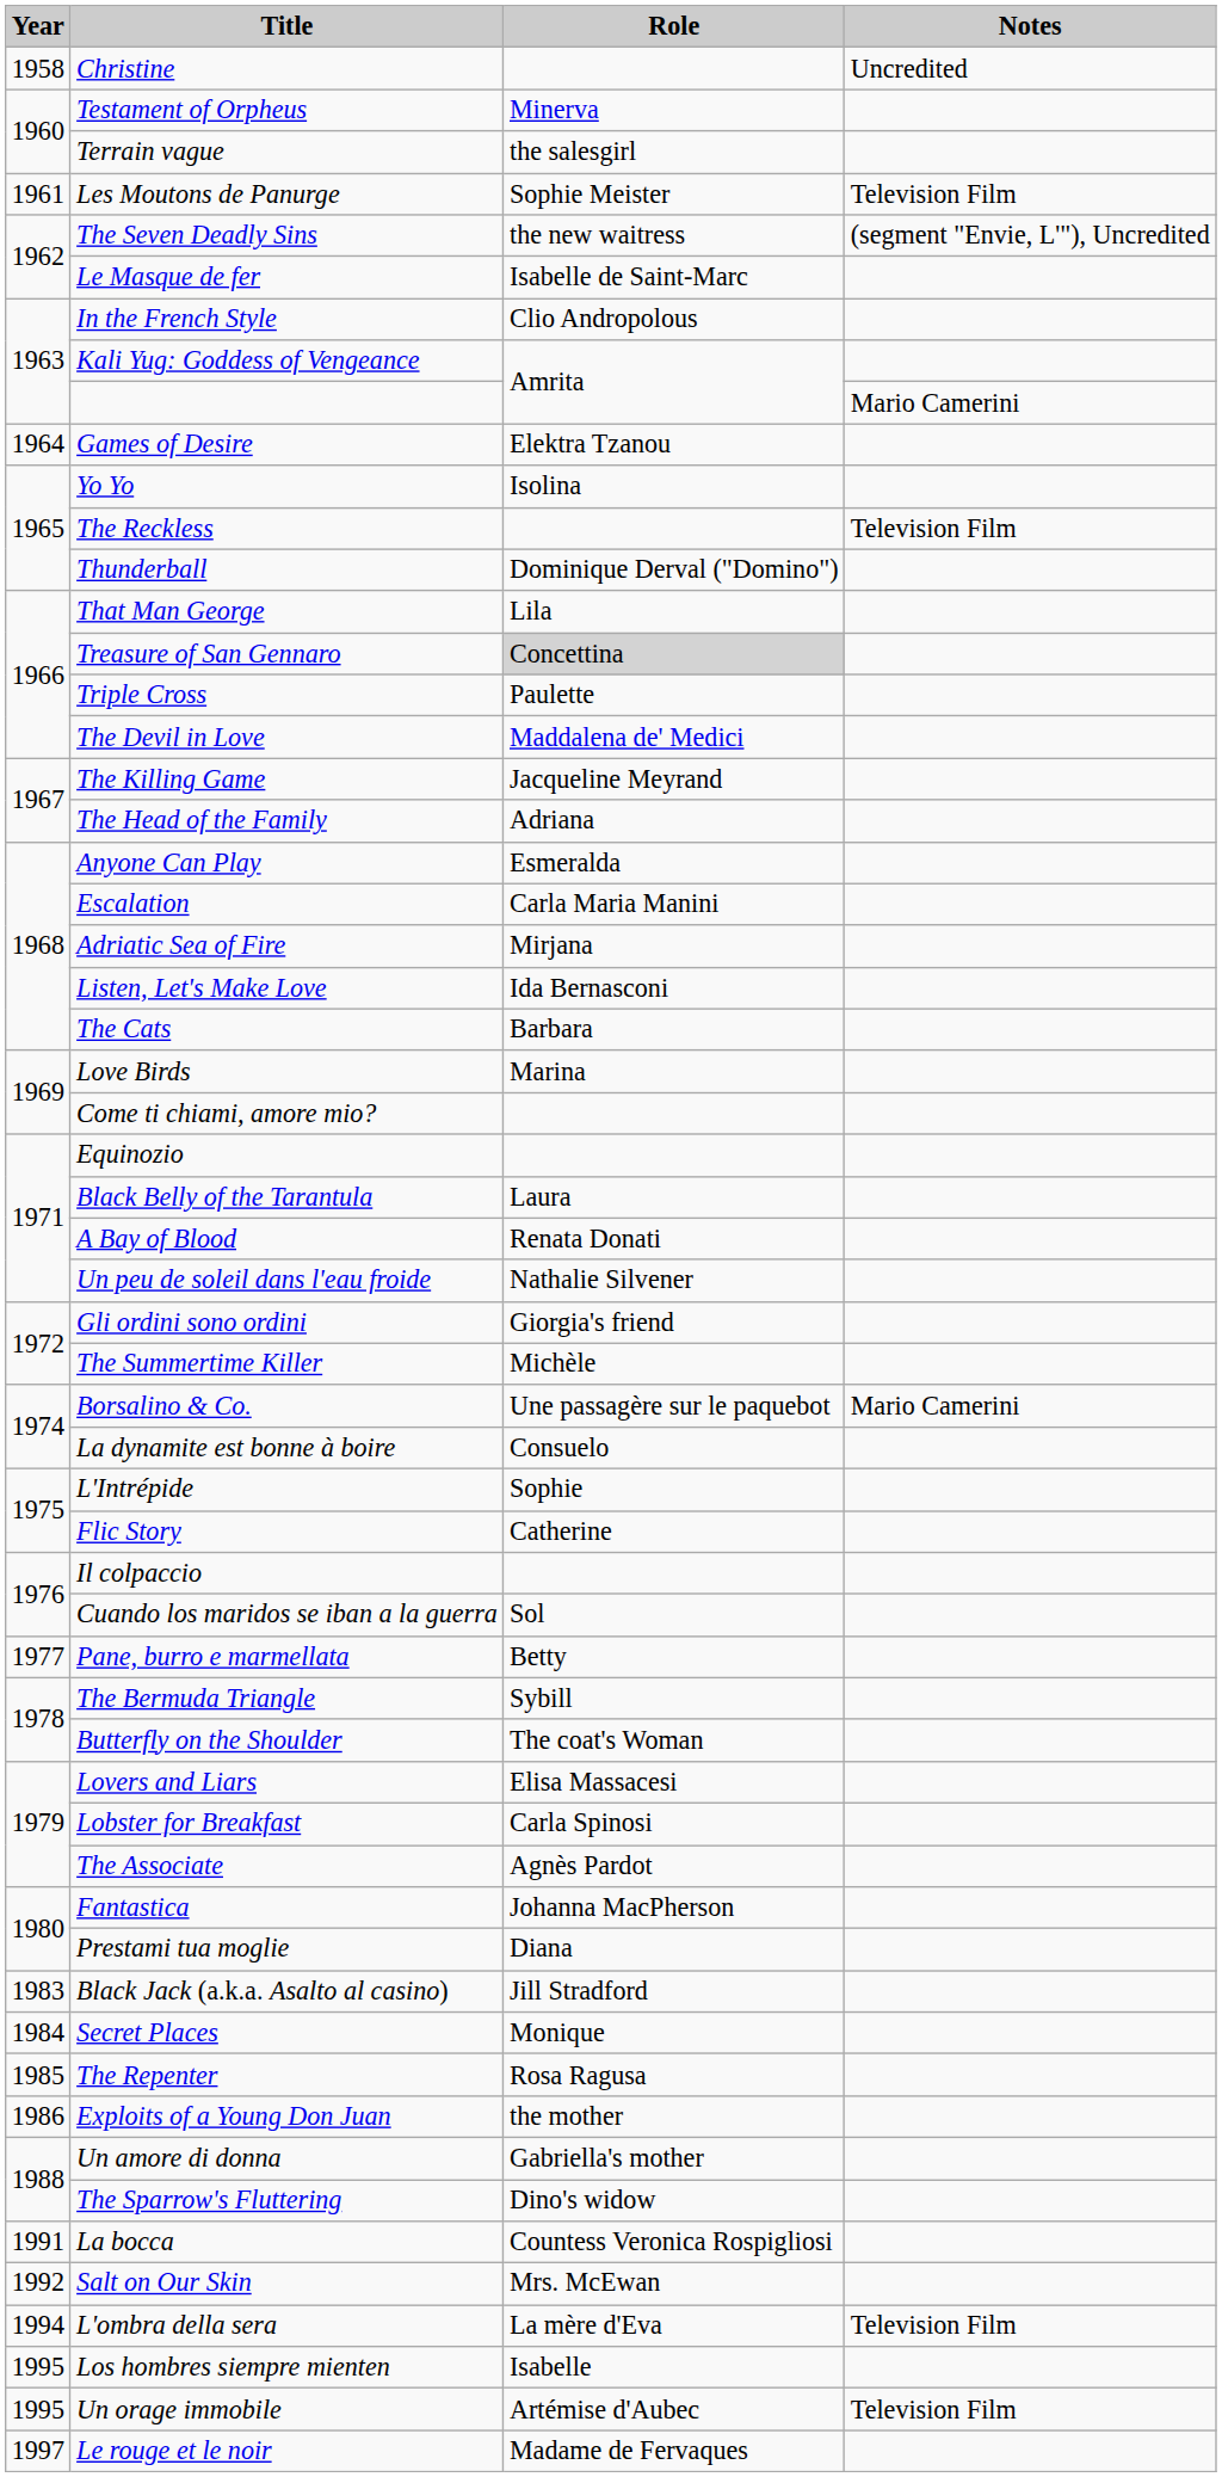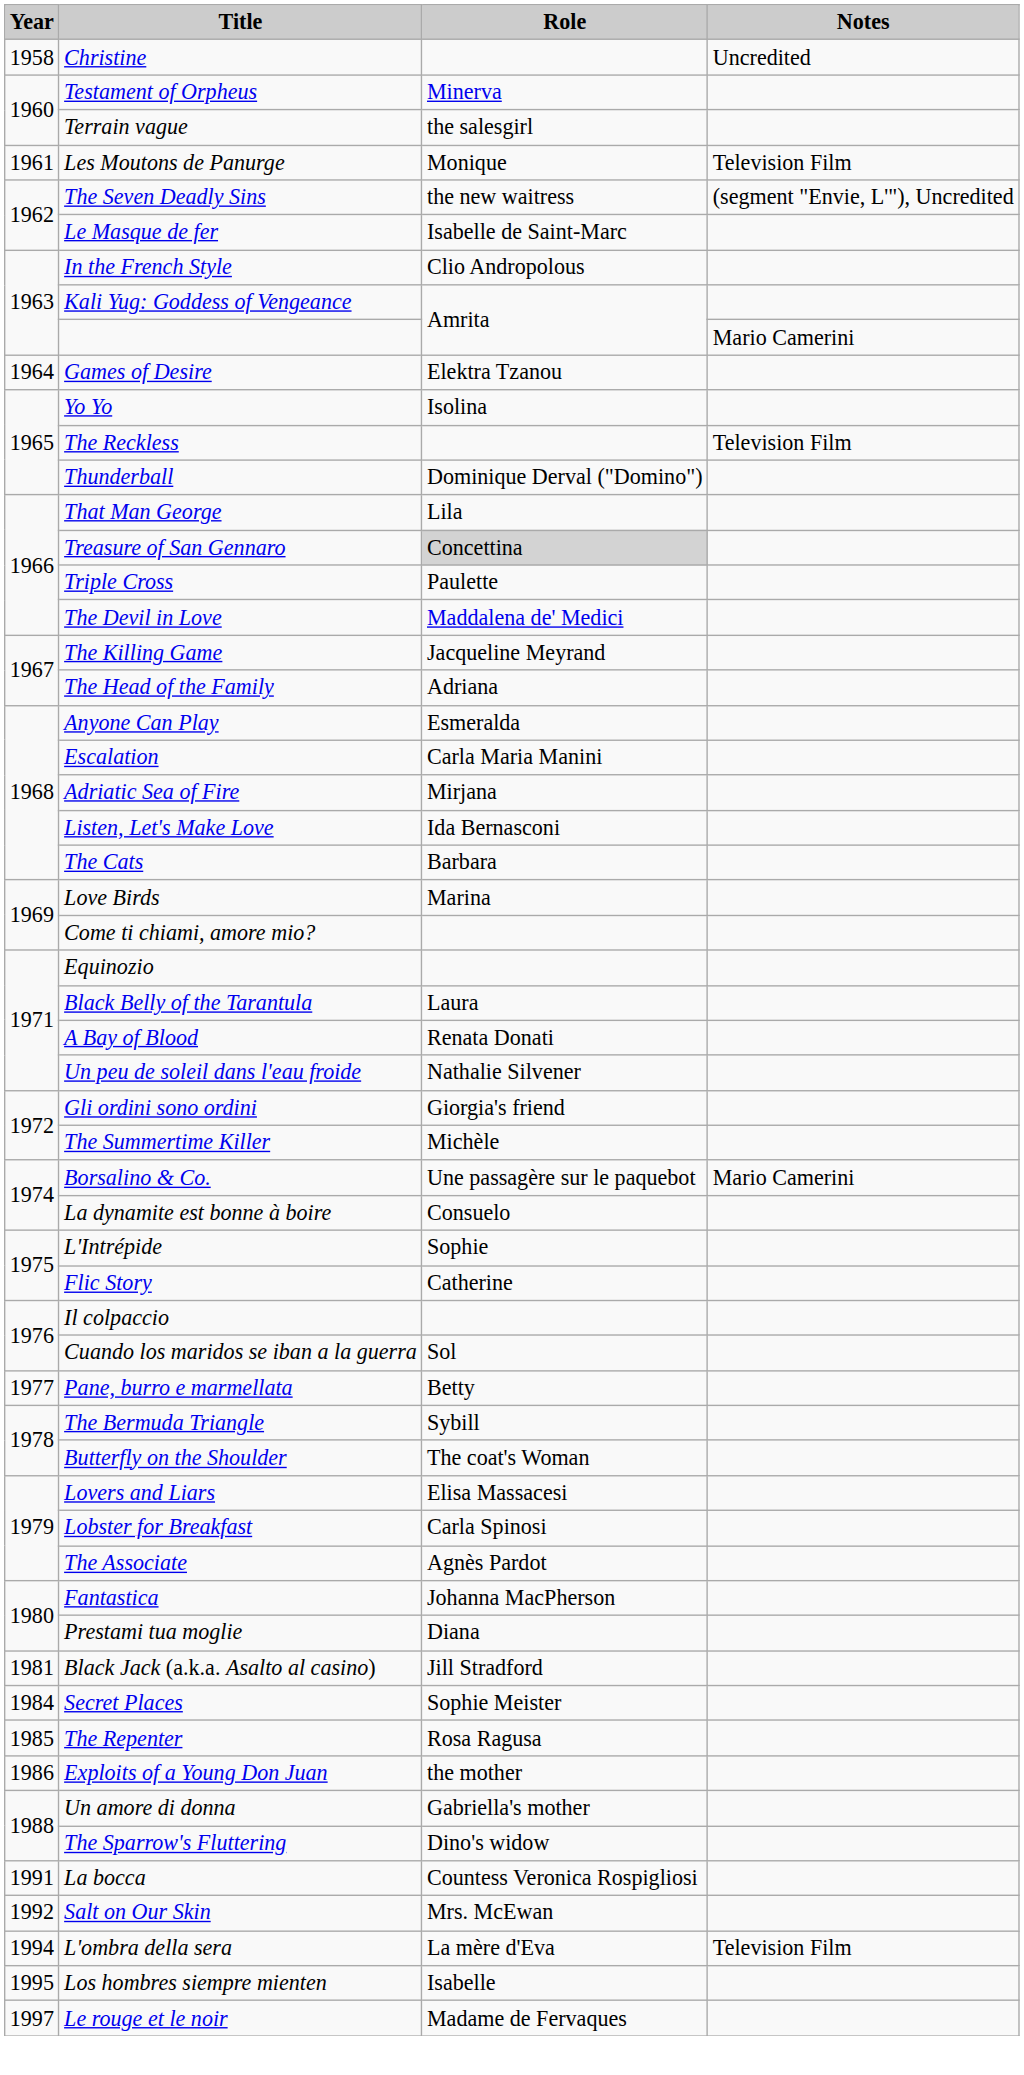Les Moutons de Panurge | Role: Sophie Meister -> Monique
Black Jack (a.k.a. Asalto al casino) | Year: 1983 -> 1981
Secret Places | Role: Monique -> Sophie Meister
- row: 1995 | Un orage immobile | Artémise d'Aubec | Television Film
